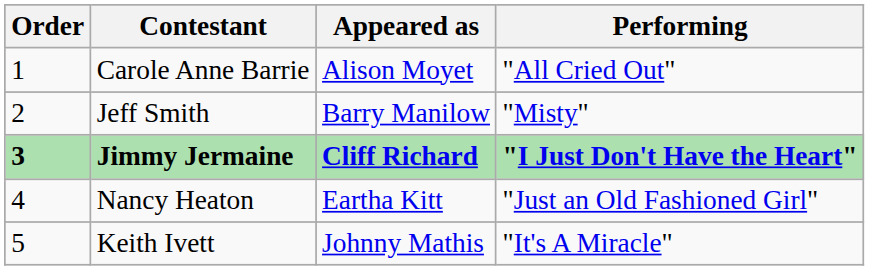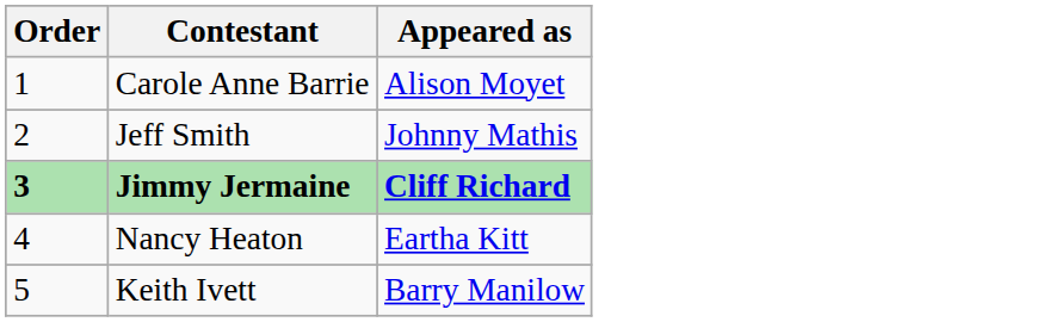- column: Performing | "All Cried Out" | "Misty" | "I Just Don't Have the Heart" | "Just an Old Fashioned Girl" | "It's A Miracle"
Jeff Smith | Appeared as: Barry Manilow -> Johnny Mathis
Keith Ivett | Appeared as: Johnny Mathis -> Barry Manilow
